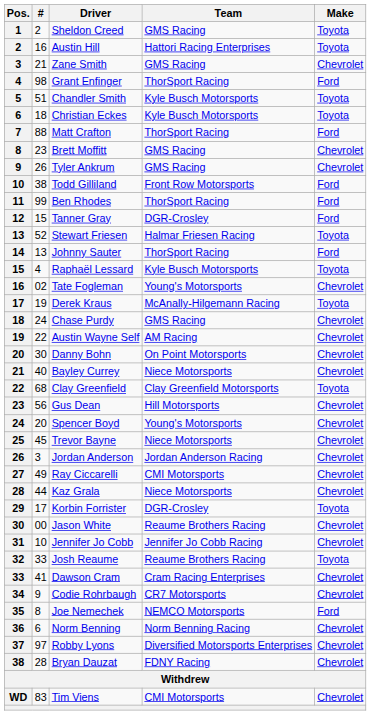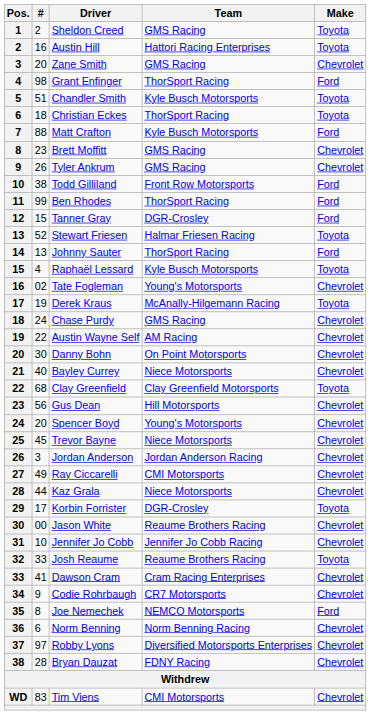Zane Smith | #: 21 -> 20
Christian Eckes | Team: Kyle Busch Motorsports -> ThorSport Racing
Matt Crafton | Team: ThorSport Racing -> Kyle Busch Motorsports
